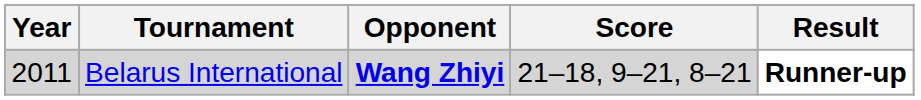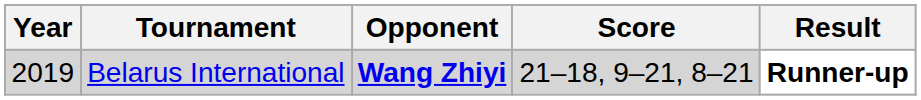Belarus International | Year: 2011 -> 2019
